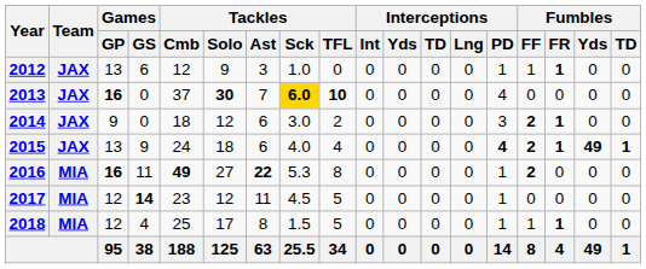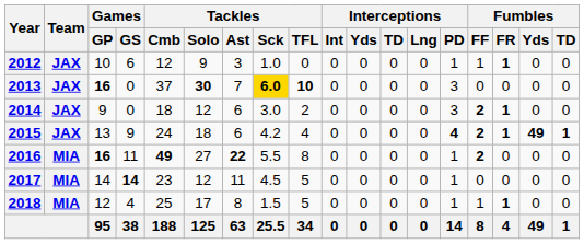2012 | Games / GP: 13 -> 10
2013 | Interceptions / PD: 4 -> 3
2015 | Tackles / Sck: 4.0 -> 4.2
2016 | Tackles / Sck: 5.3 -> 5.5
2017 | Games / GP: 12 -> 14
